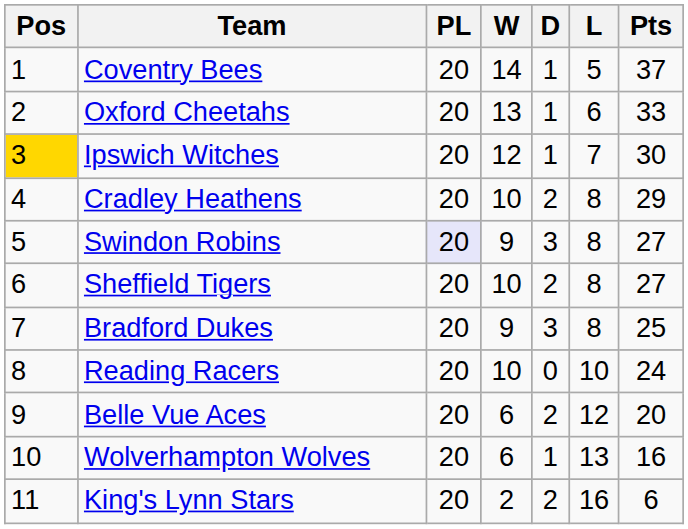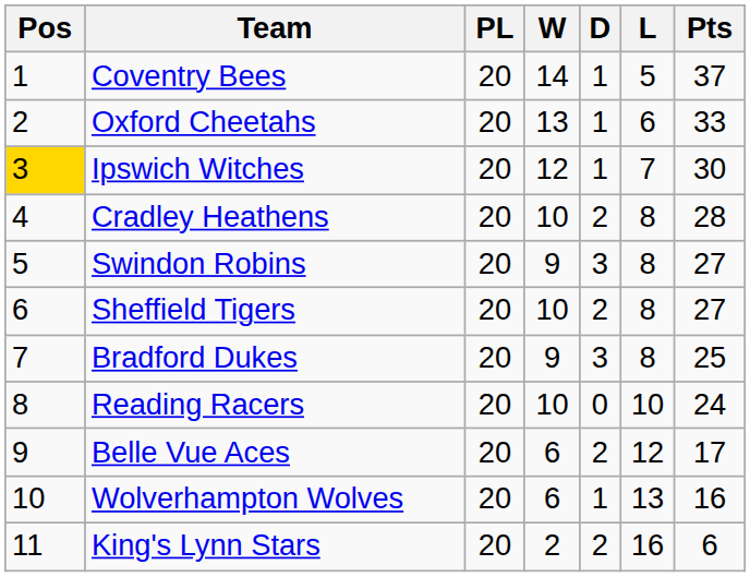Cradley Heathens | Pts: 29 -> 28
Swindon Robins | PL: lavender background -> no background
Belle Vue Aces | Pts: 20 -> 17
